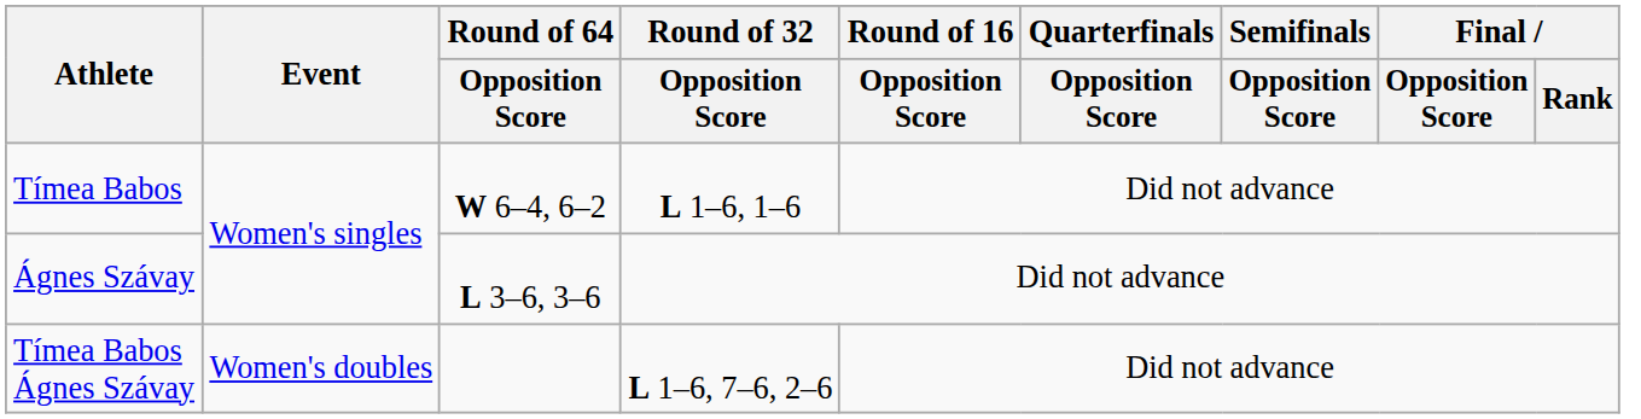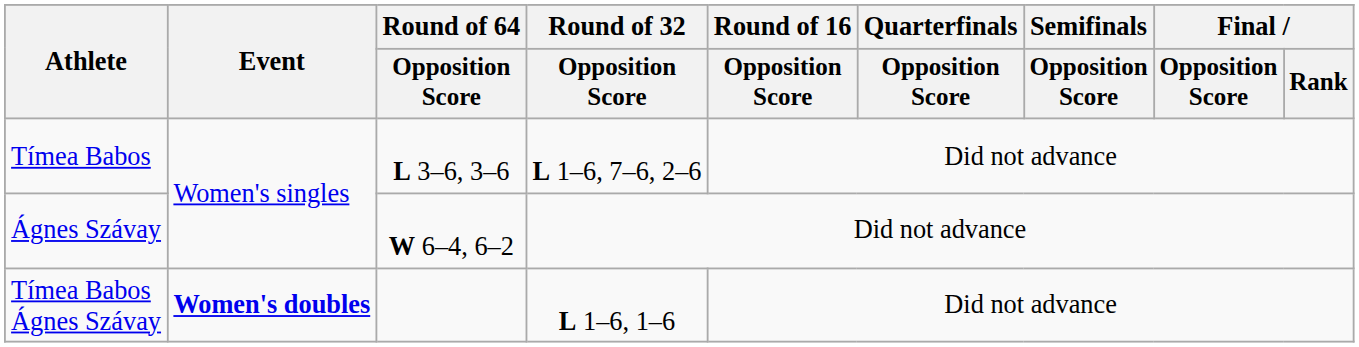Tímea Babos | Round of 64 / Opposition Score: W 6–4, 6–2 -> L 3–6, 3–6
Tímea Babos | Round of 32 / Opposition Score: L 1–6, 1–6 -> L 1–6, 7–6, 2–6
Ágnes Szávay | Round of 64 / Opposition Score: L 3–6, 3–6 -> W 6–4, 6–2
Tímea Babos Ágnes Szávay | Event: normal -> bold
Tímea Babos Ágnes Szávay | Round of 32 / Opposition Score: L 1–6, 7–6, 2–6 -> L 1–6, 1–6
